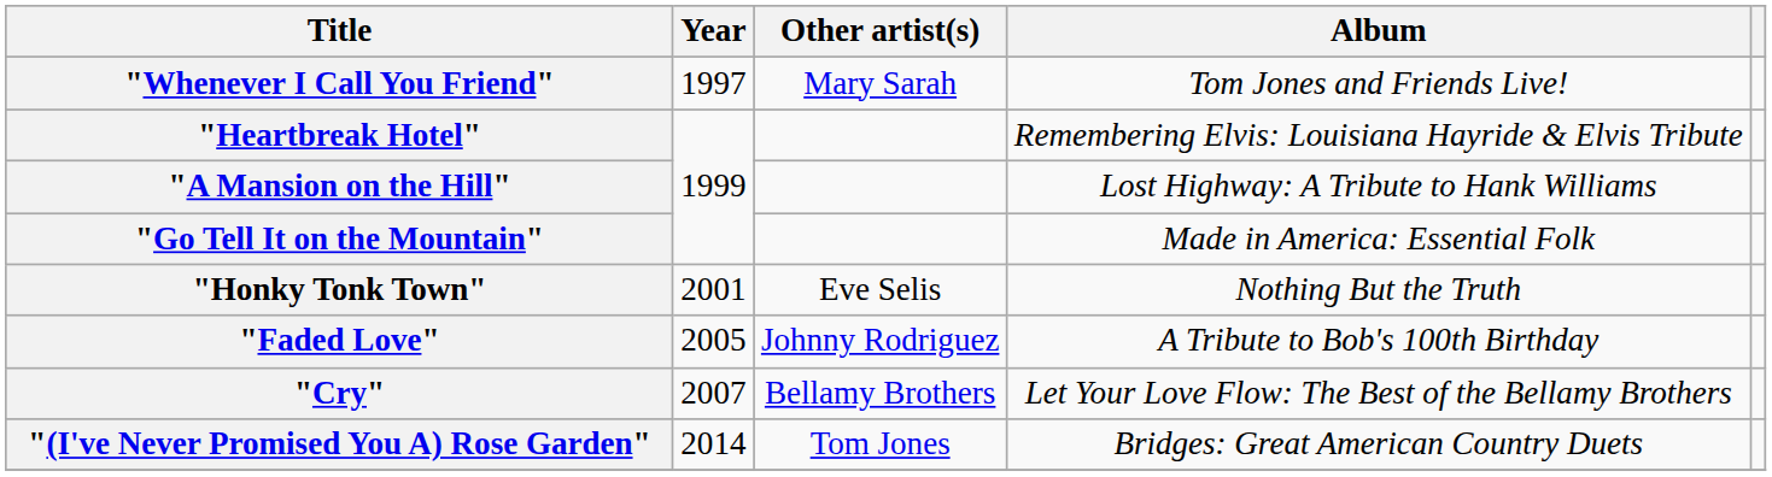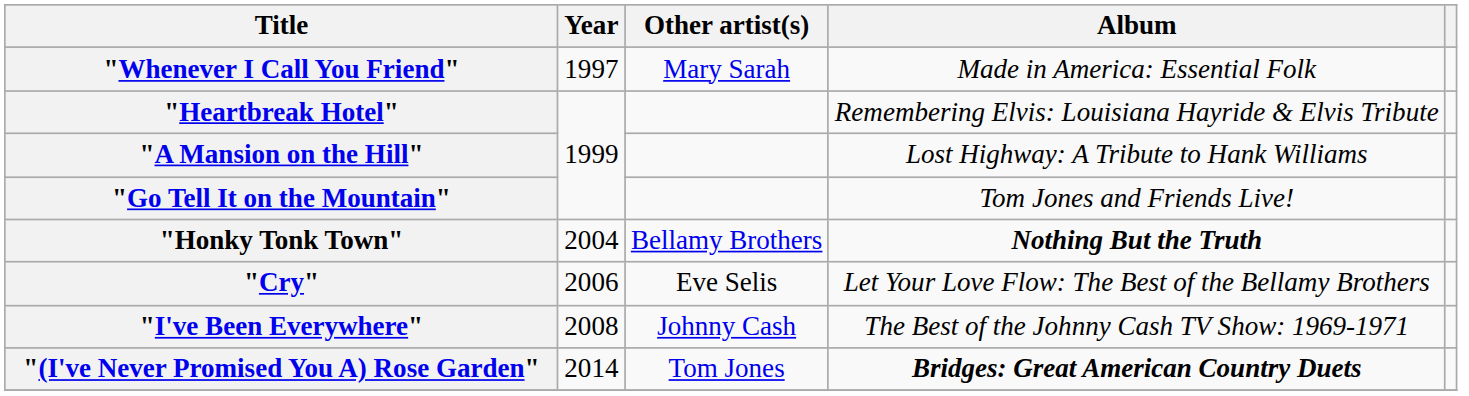"Whenever I Call You Friend" | Album: Tom Jones and Friends Live! -> Made in America: Essential Folk
"Go Tell It on the Mountain" | Album: Made in America: Essential Folk -> Tom Jones and Friends Live!
"Honky Tonk Town" | Year: 2001 -> 2004
"Honky Tonk Town" | Other artist(s): Eve Selis -> Bellamy Brothers
"Honky Tonk Town" | Album: normal -> bold
- row: "Faded Love" | 2005 | Johnny Rodriguez | A Tribute to Bob's 100th Birthday
"Cry" | Year: 2007 -> 2006
"Cry" | Other artist(s): Bellamy Brothers -> Eve Selis
+ row: "I've Been Everywhere" | 2008 | Johnny Cash | The Best of the Johnny Cash TV Show: 1969-1971
"(I've Never Promised You A) Rose Garden" | Album: normal -> bold
